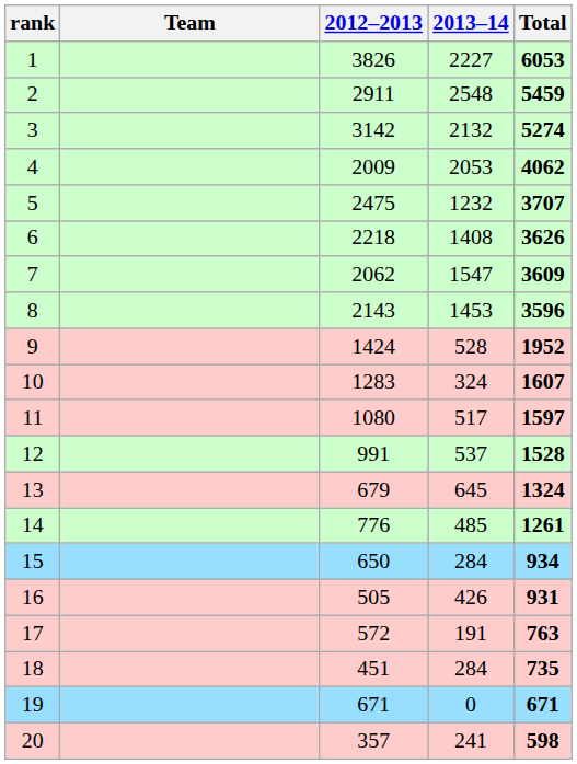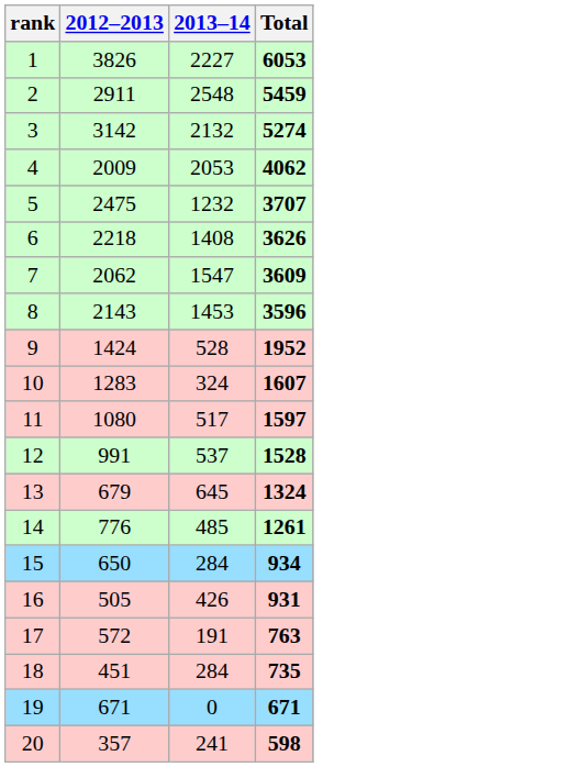- column: Team
